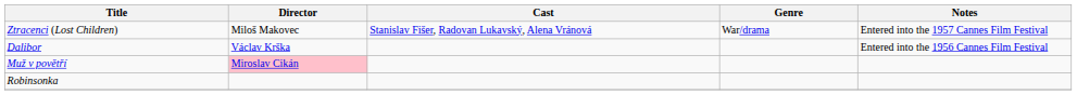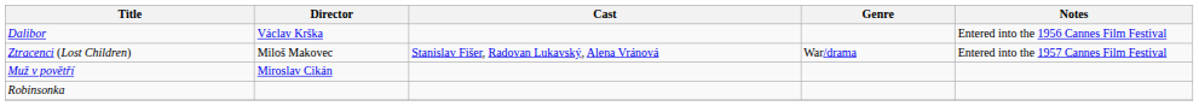rows swapped: Dalibor <-> Ztracenci (Lost Children)
Muž v povětří | Director: pink background -> no background
